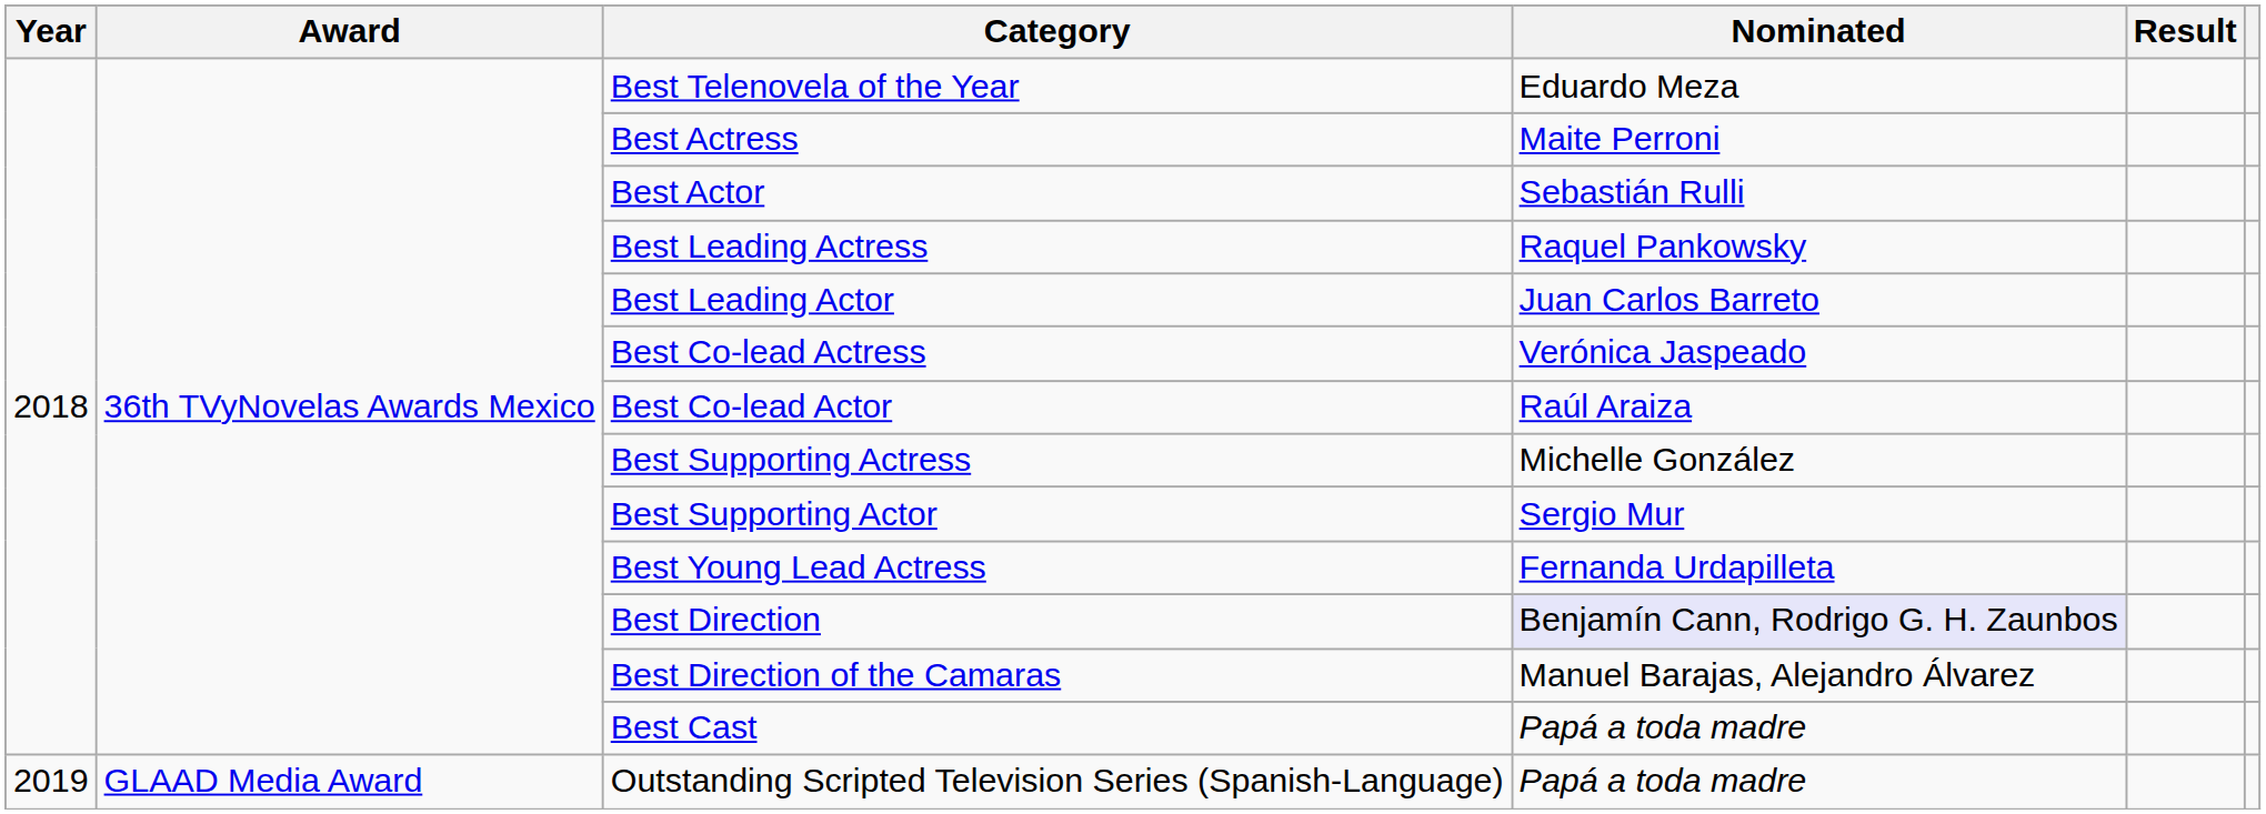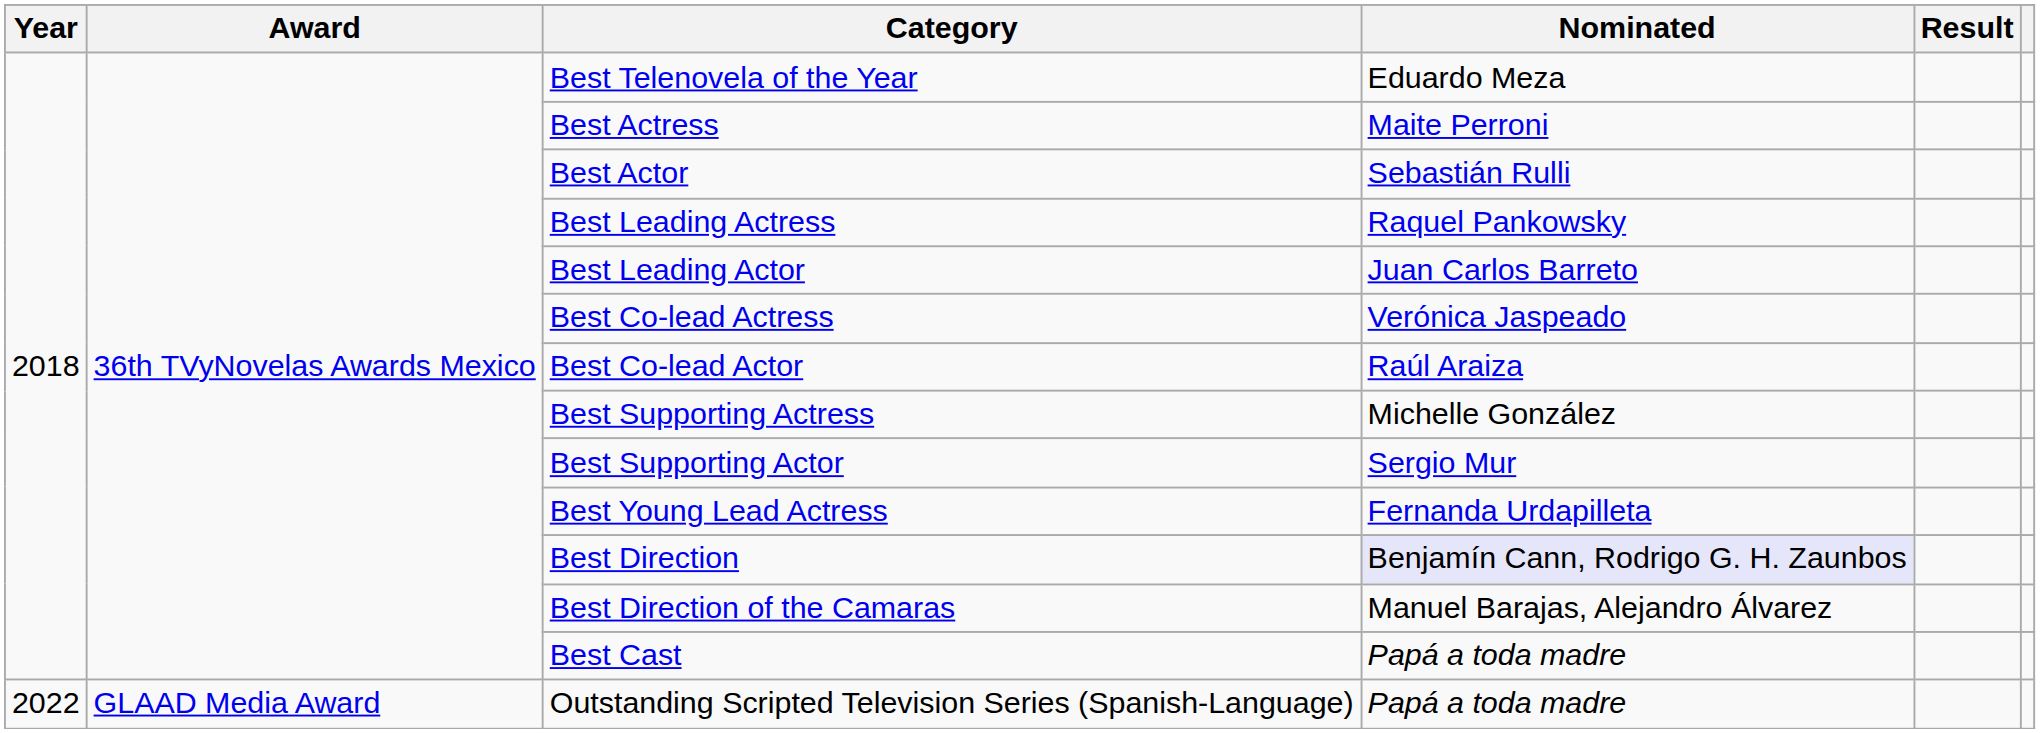Outstanding Scripted Television Series (Spanish-Language) | Year: 2019 -> 2022
